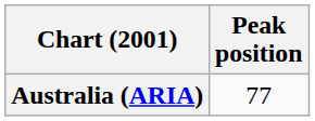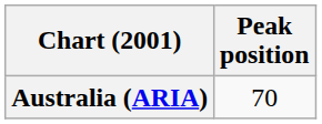Australia (ARIA) | Peak position: 77 -> 70
